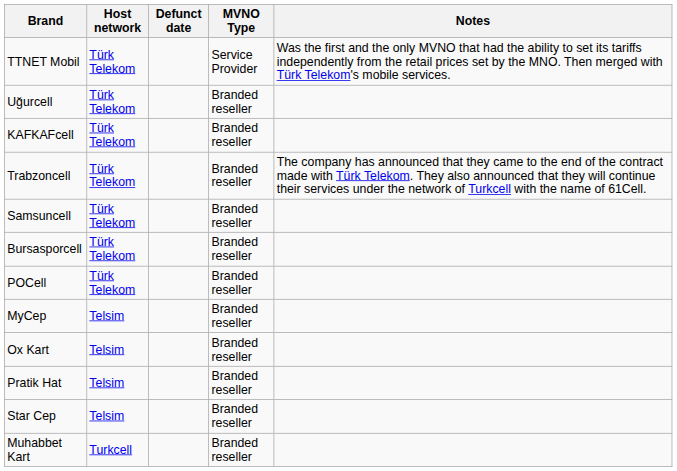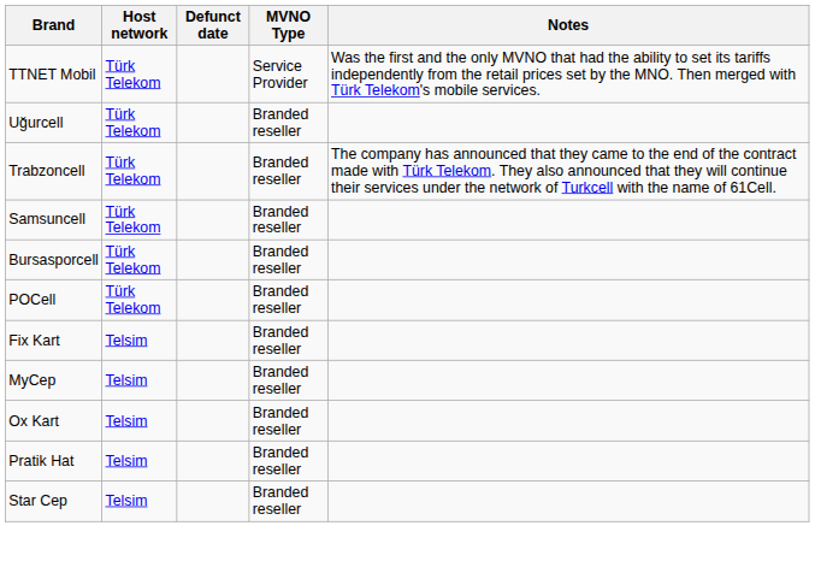- row: KAFKAFcell | Türk Telekom | Branded reseller
+ row: Fix Kart | Telsim | Branded reseller
- row: Muhabbet Kart | Turkcell | Branded reseller
